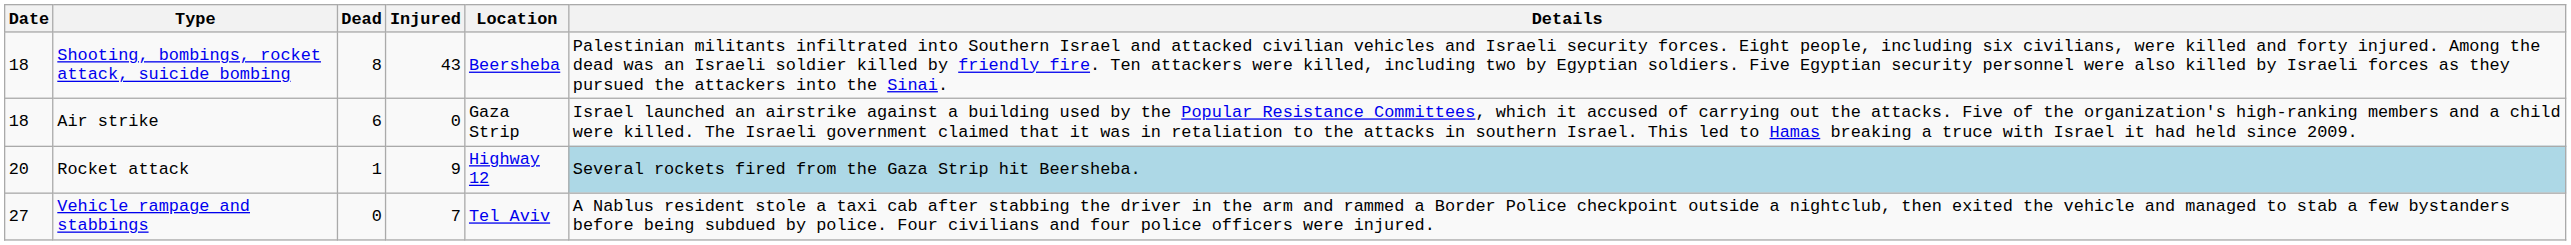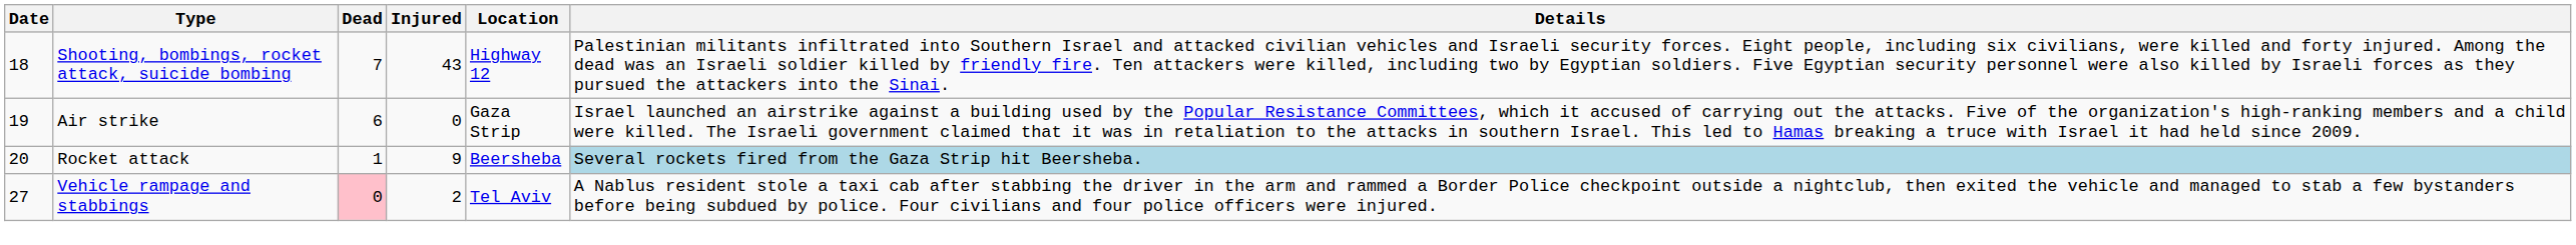Shooting, bombings, rocket attack, suicide bombing | Dead: 8 -> 7
Shooting, bombings, rocket attack, suicide bombing | Location: Beersheba -> Highway 12
Air strike | Date: 18 -> 19
Rocket attack | Location: Highway 12 -> Beersheba
Vehicle rampage and stabbings | Dead: no background -> pink background
Vehicle rampage and stabbings | Injured: 7 -> 2
